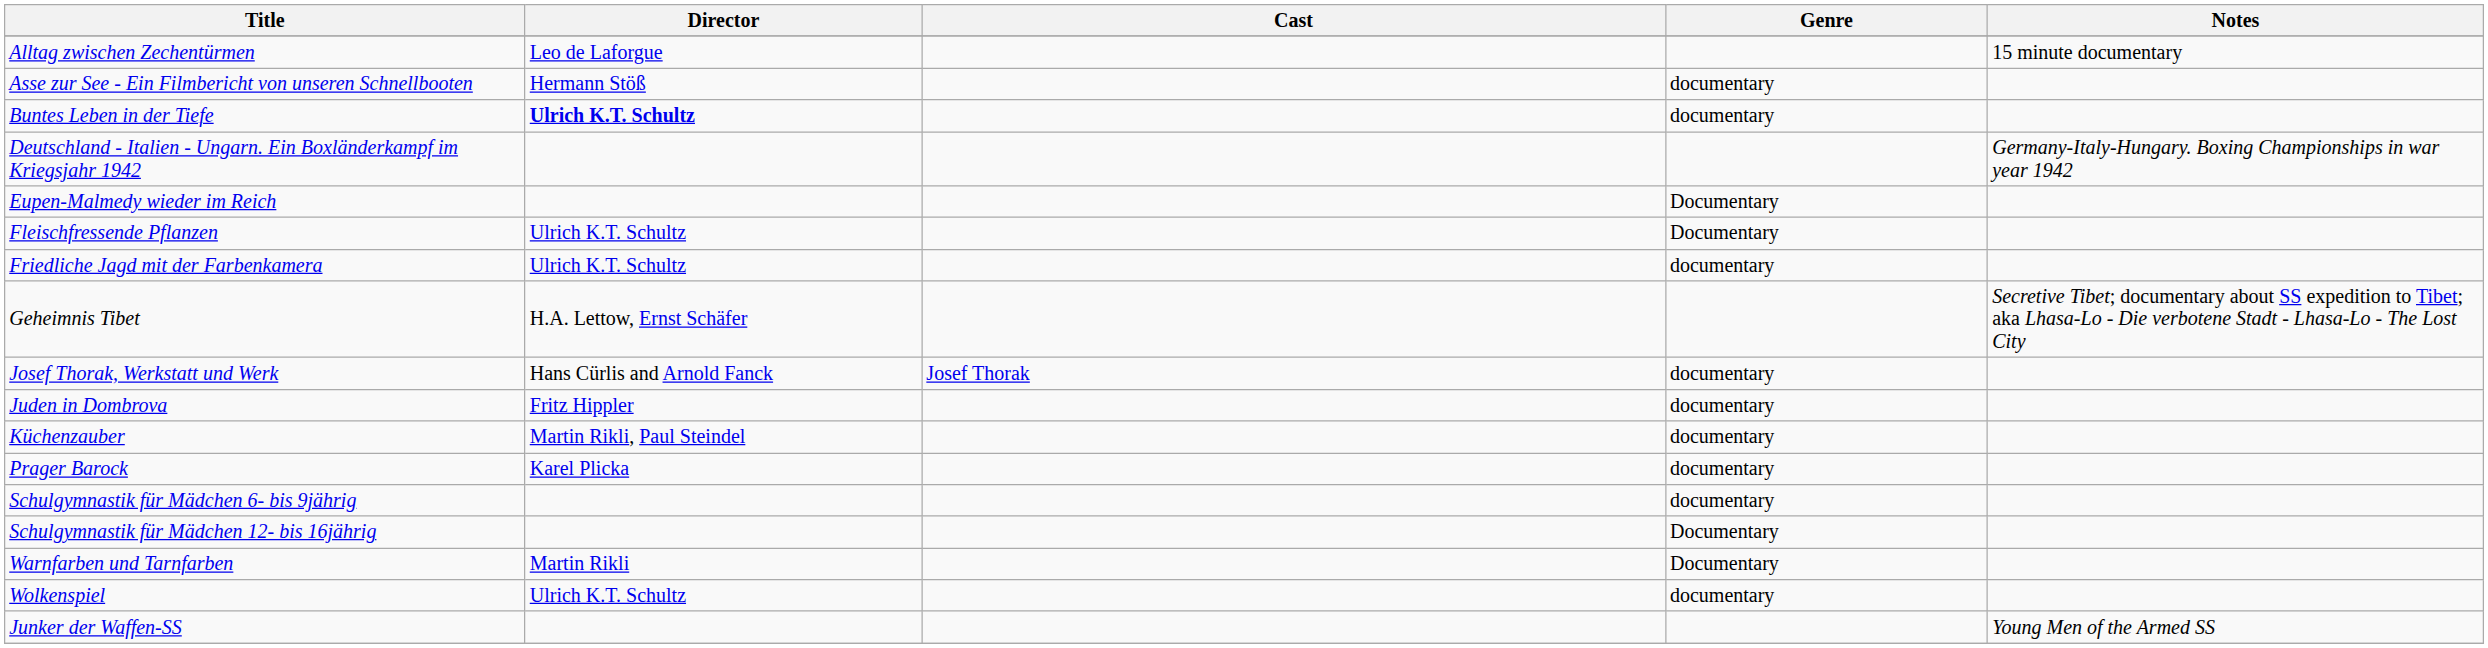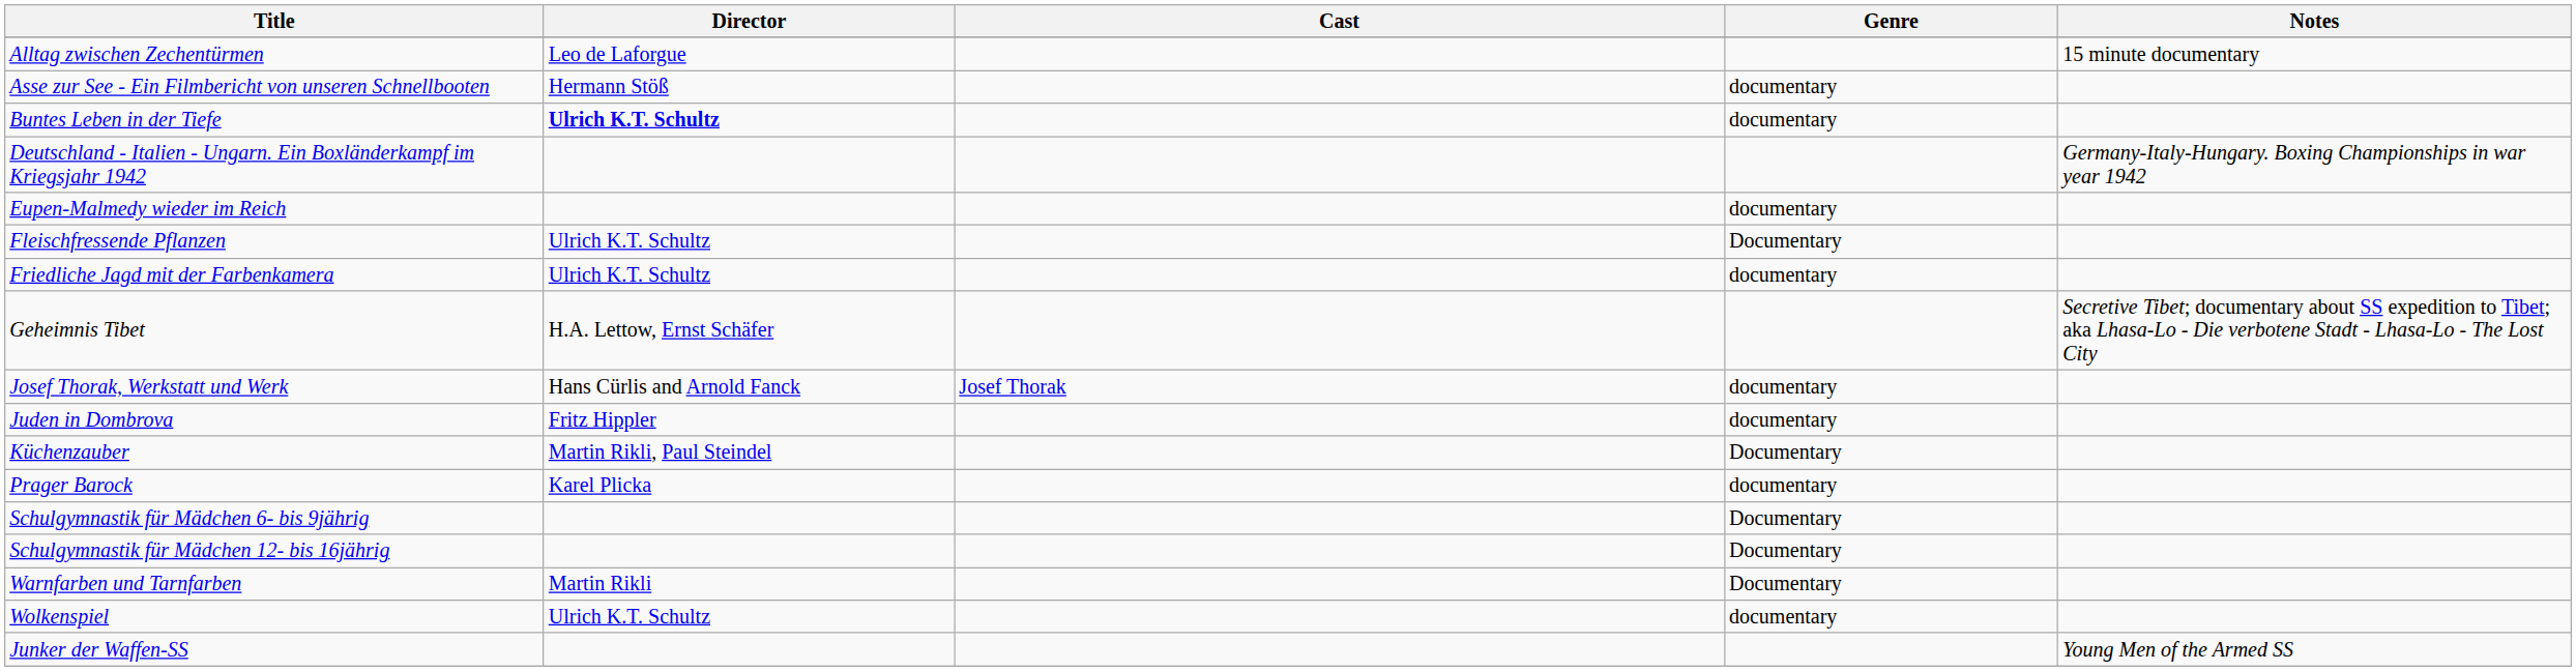Eupen-Malmedy wieder im Reich | Genre: Documentary -> documentary
Küchenzauber | Genre: documentary -> Documentary
Schulgymnastik für Mädchen 6- bis 9jährig | Genre: documentary -> Documentary
